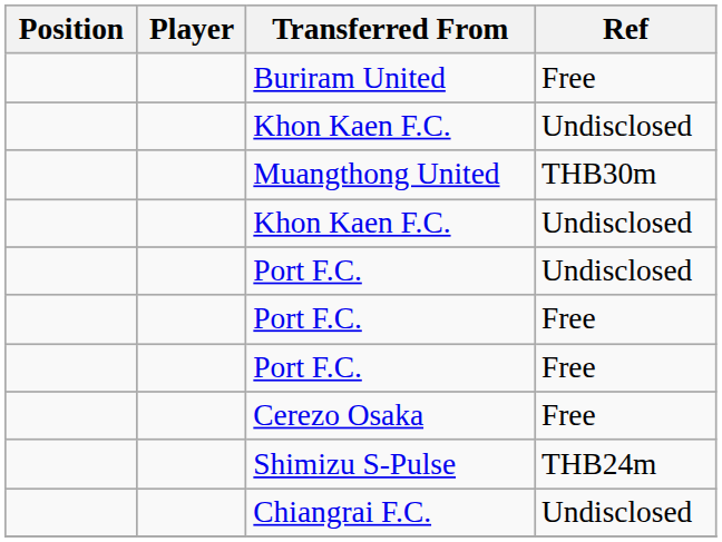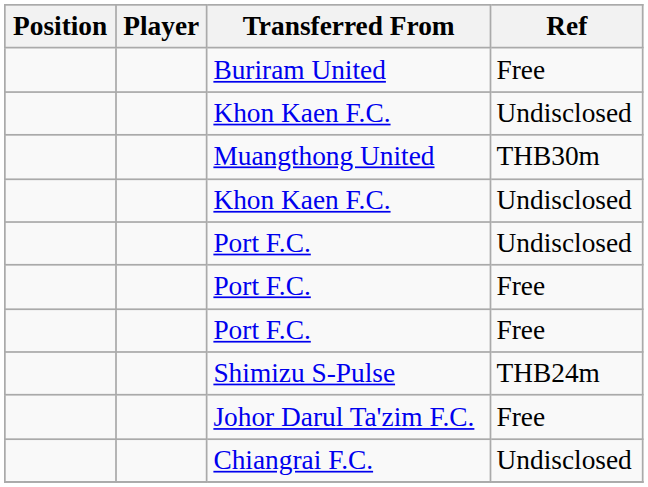- row: Cerezo Osaka | Free
+ row: Johor Darul Ta'zim F.C. | Free
